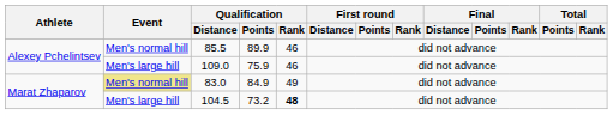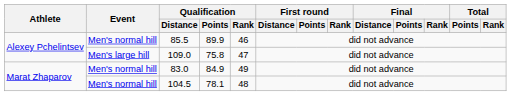109.0 | Qualification / Points: 75.9 -> 75.8
109.0 | Qualification / Rank: 46 -> 47
83.0 | Event: khaki background -> no background
104.5 | Event: Men's large hill -> Men's normal hill
104.5 | Qualification / Points: 73.2 -> 78.1
104.5 | Qualification / Rank: bold -> normal
